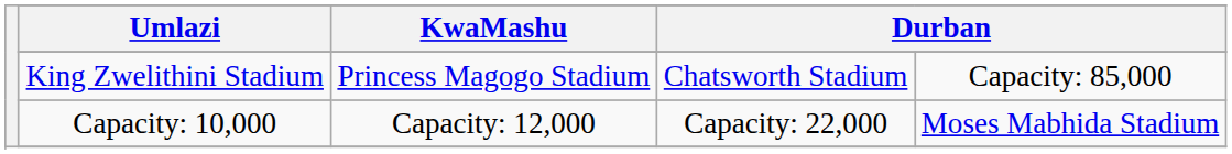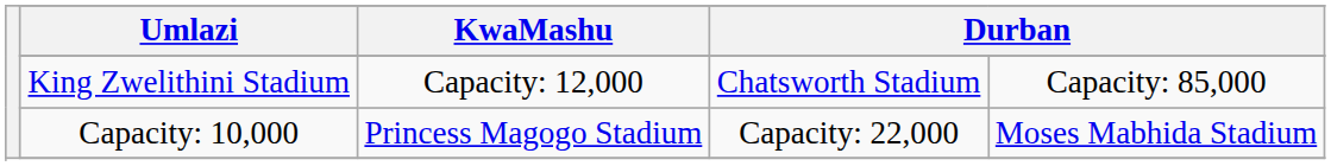King Zwelithini Stadium | KwaMashu: Princess Magogo Stadium -> Capacity: 12,000
Capacity: 10,000 | KwaMashu: Capacity: 12,000 -> Princess Magogo Stadium
